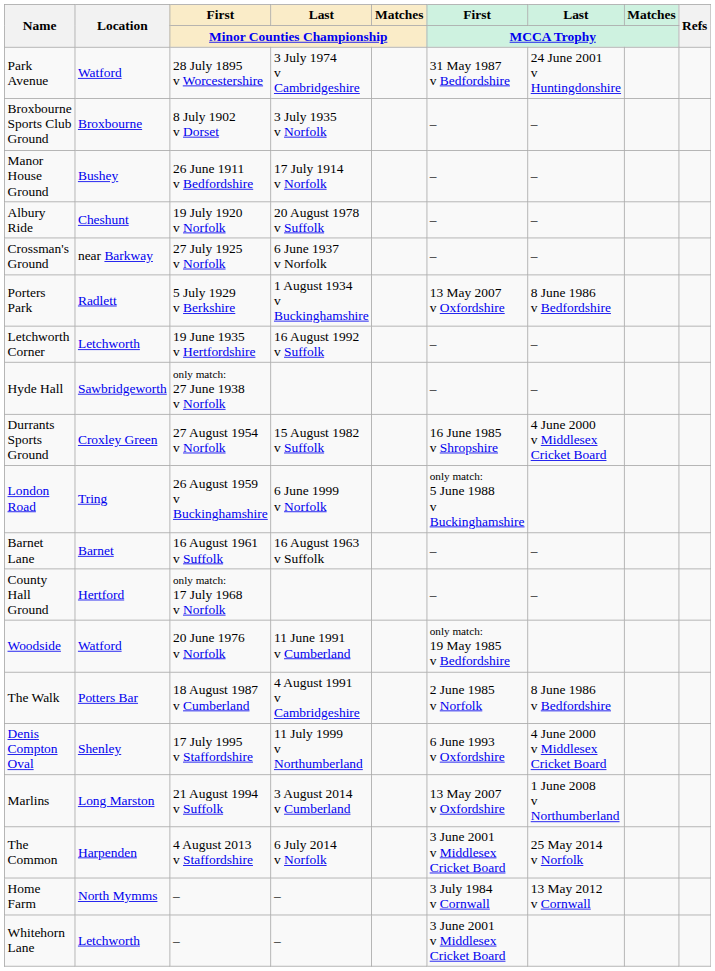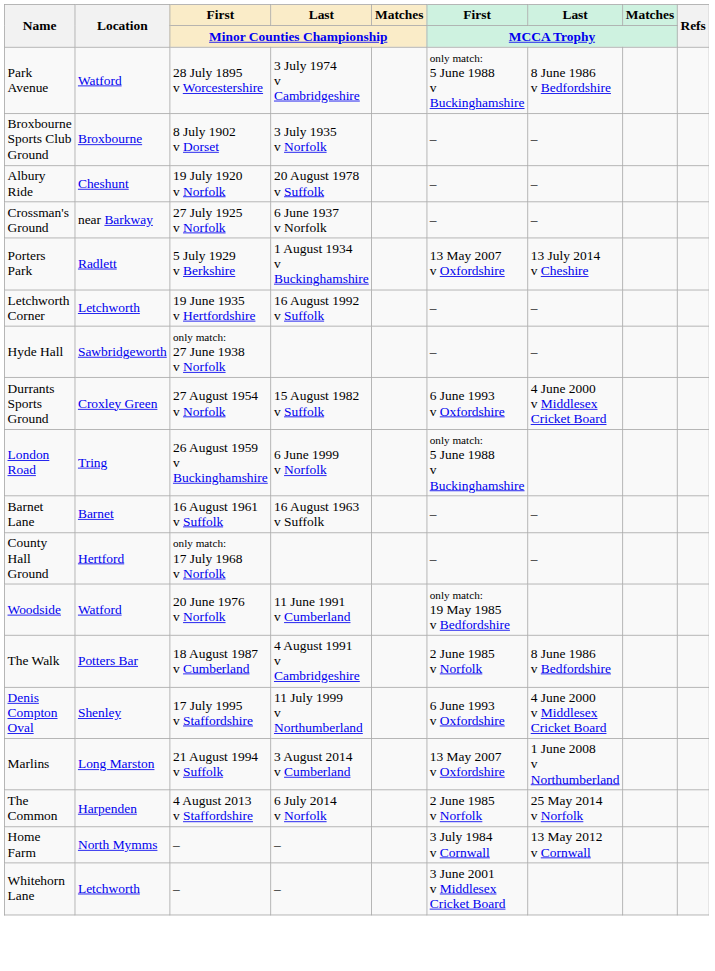Park Avenue | First / MCCA Trophy: 31 May 1987 v Bedfordshire -> only match: 5 June 1988 v Buckinghamshire
Park Avenue | Last / MCCA Trophy: 24 June 2001 v Huntingdonshire -> 8 June 1986 v Bedfordshire
- row: Manor House Ground | Bushey | 26 June 1911 v Bedfordshire | 17 July 1914 v Norfolk | – | –
Porters Park | Last / MCCA Trophy: 8 June 1986 v Bedfordshire -> 13 July 2014 v Cheshire
Durrants Sports Ground | First / MCCA Trophy: 16 June 1985 v Shropshire -> 6 June 1993 v Oxfordshire
The Common | First / MCCA Trophy: 3 June 2001 v Middlesex Cricket Board -> 2 June 1985 v Norfolk
